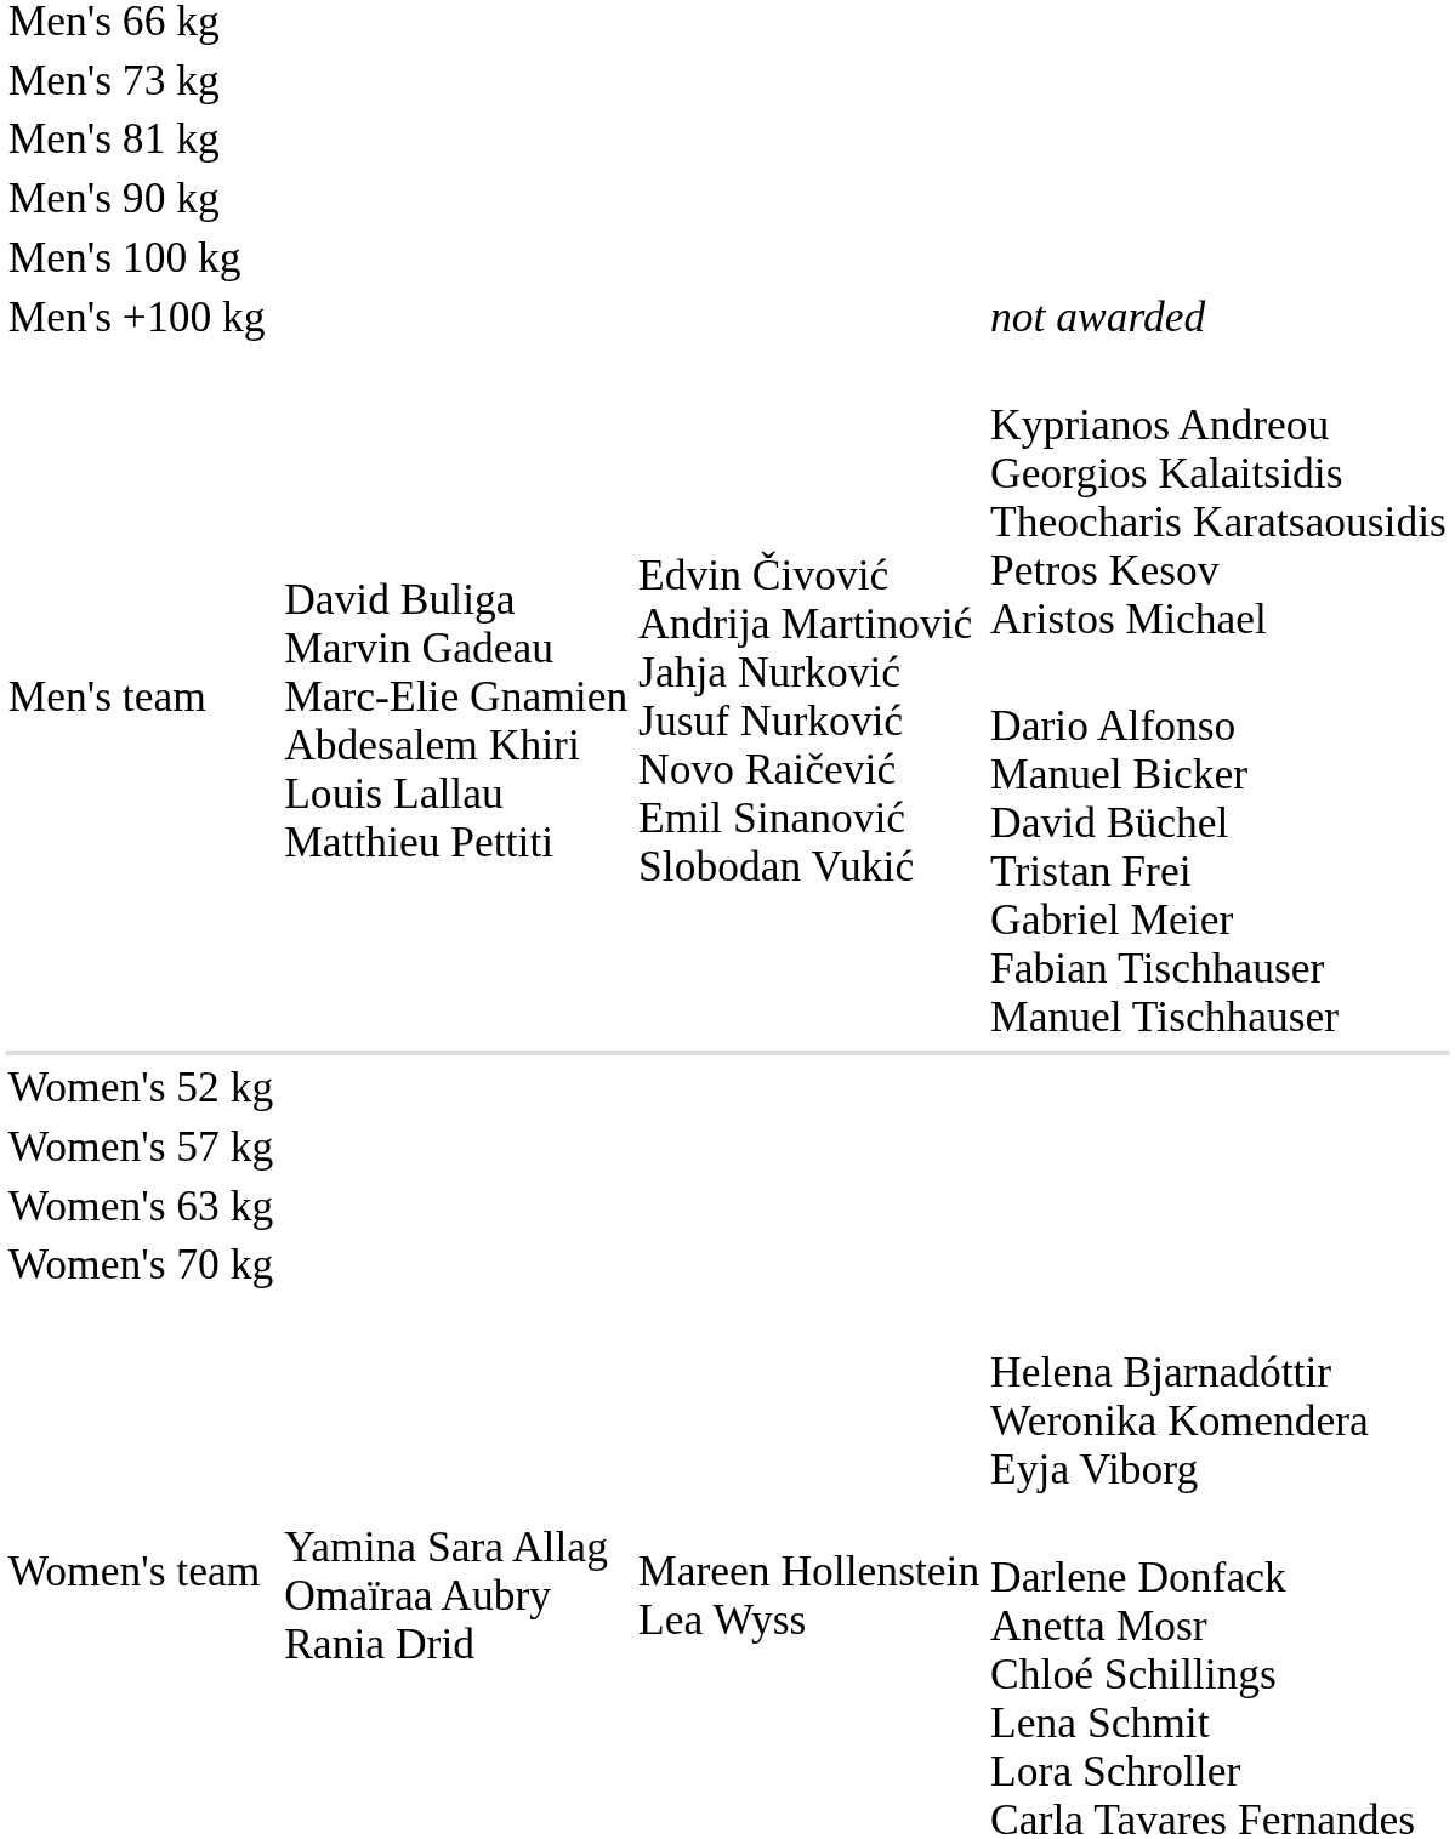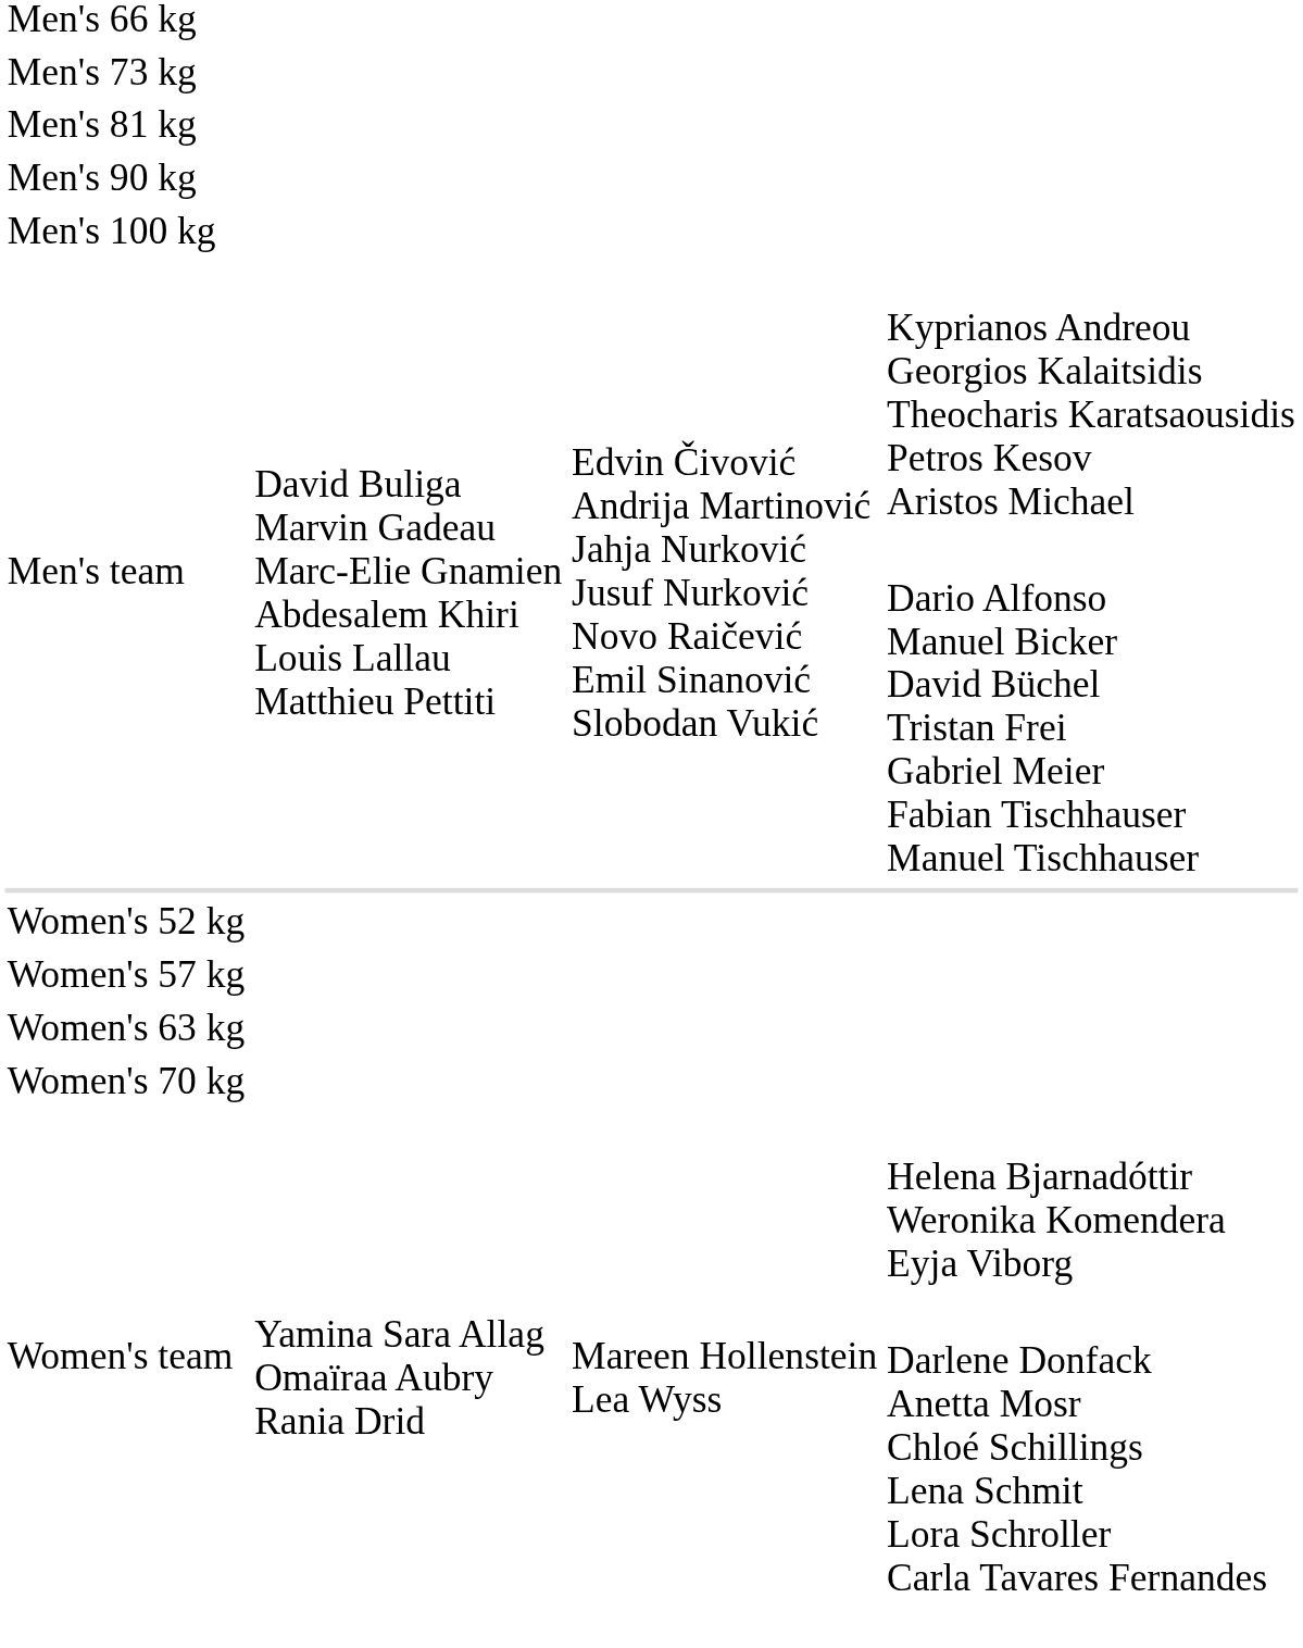- row: Men's +100 kg | not awarded
